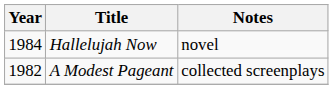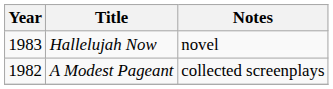Hallelujah Now | Year: 1984 -> 1983
